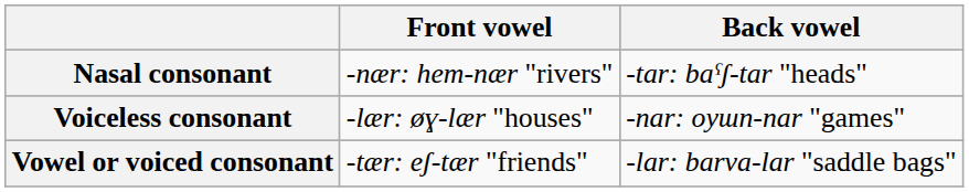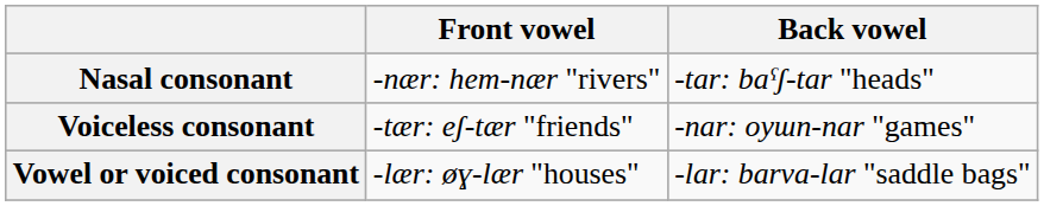Voiceless consonant | Front vowel: -lær: øɣ-lær "houses" -> -tær: eʃ-tær "friends"
Vowel or voiced consonant | Front vowel: -tær: eʃ-tær "friends" -> -lær: øɣ-lær "houses"
